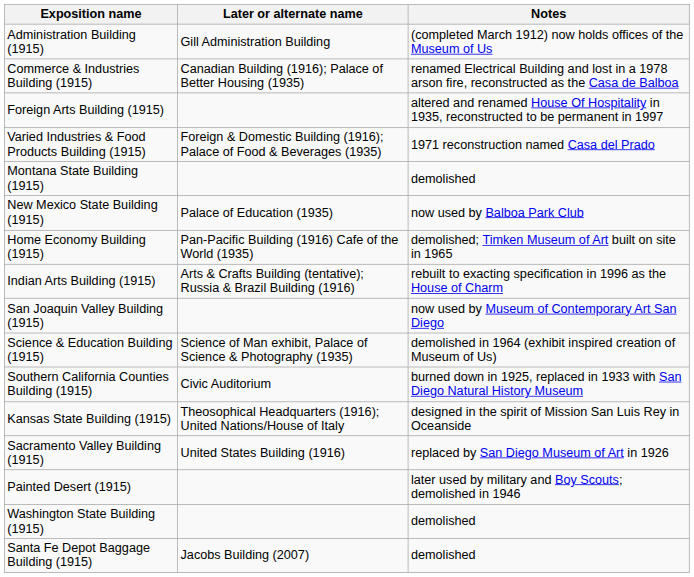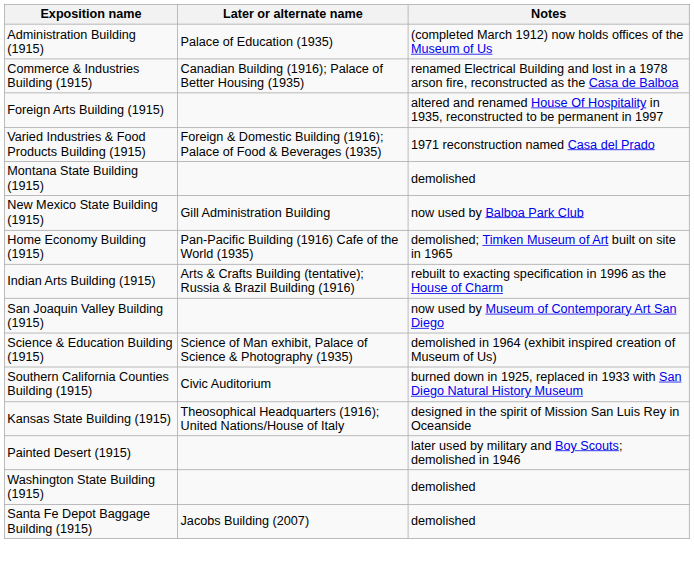Administration Building (1915) | Later or alternate name: Gill Administration Building -> Palace of Education (1935)
New Mexico State Building (1915) | Later or alternate name: Palace of Education (1935) -> Gill Administration Building
- row: Sacramento Valley Building (1915) | United States Building (1916) | replaced by San Diego Museum of Art in 1926
